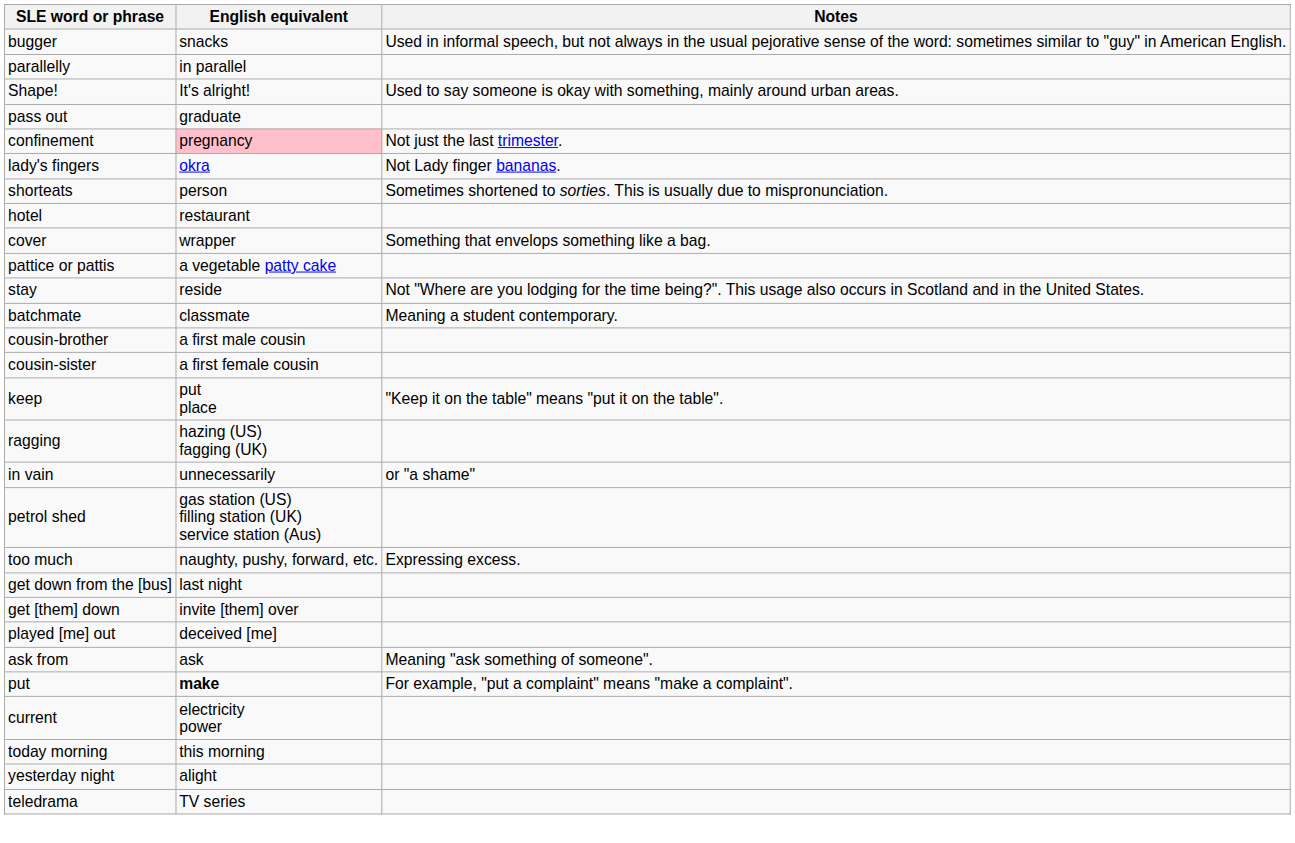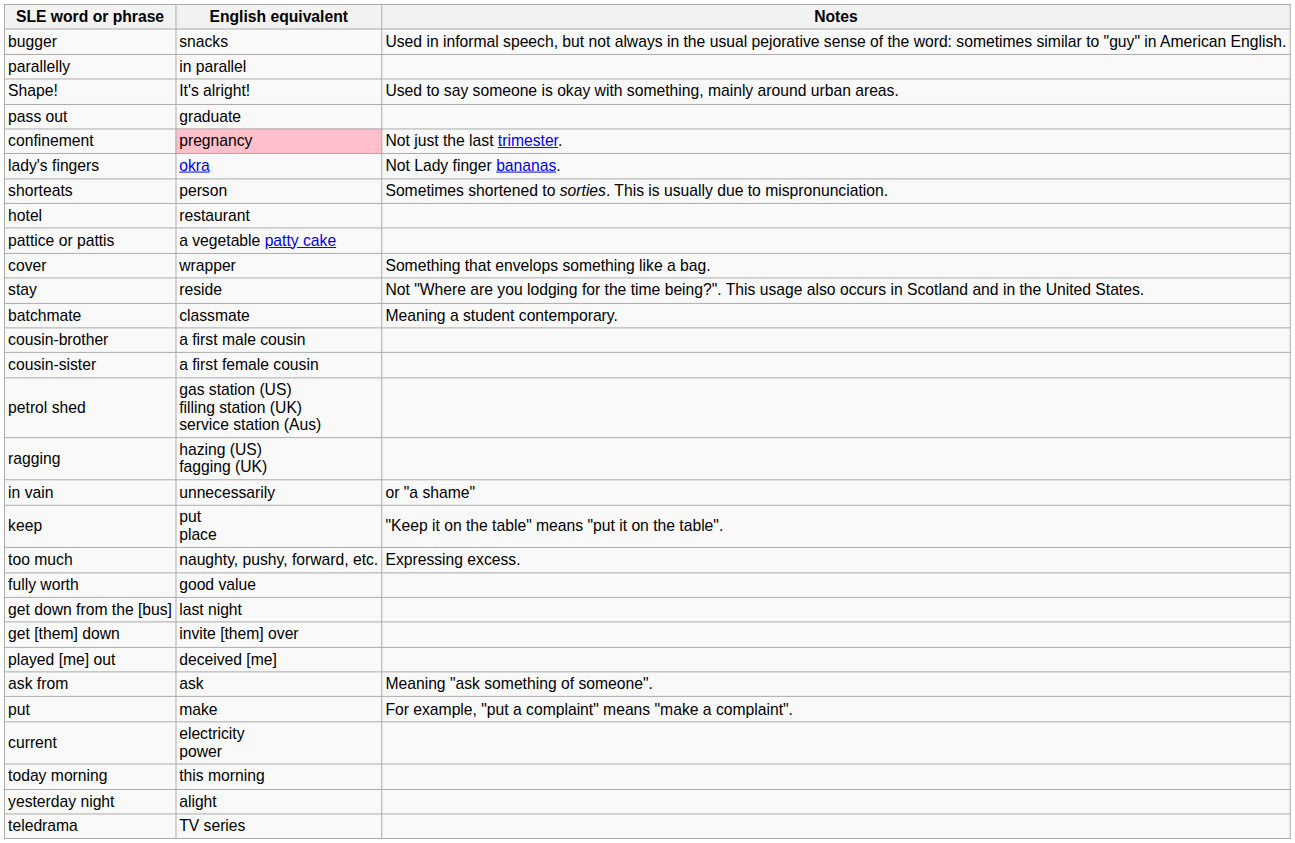rows swapped: cover <-> pattice or pattis
rows swapped: petrol shed <-> keep
+ row: fully worth | good value
put | English equivalent: bold -> normal
